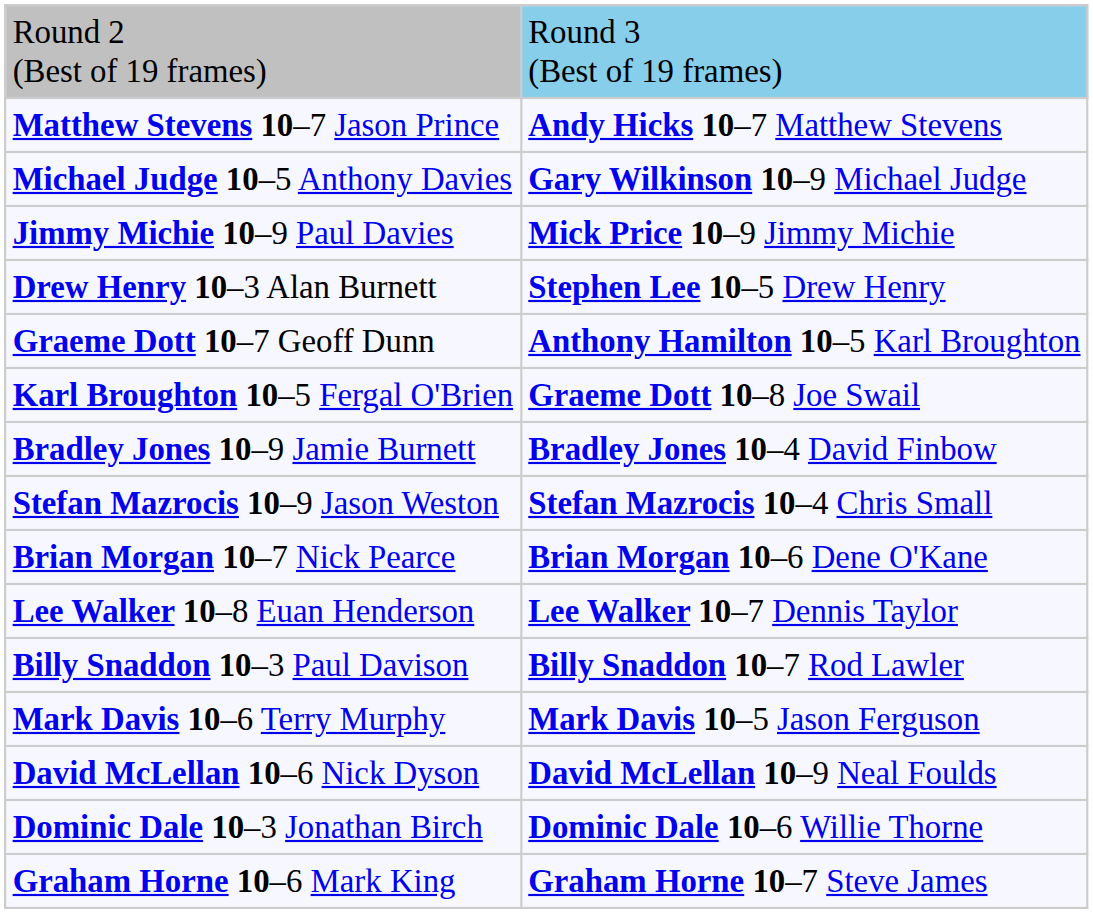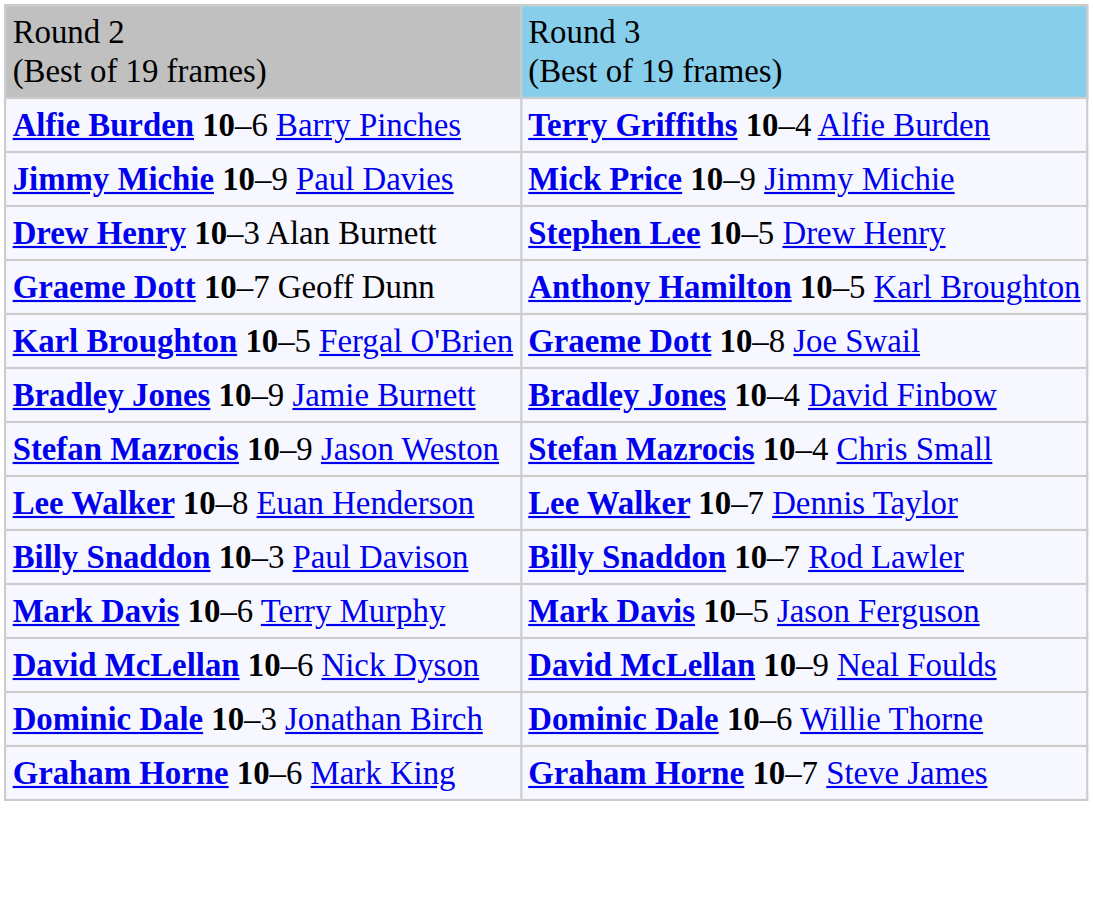- row: Matthew Stevens 10–7 Jason Prince | Andy Hicks 10–7 Matthew Stevens
+ row: Alfie Burden 10–6 Barry Pinches | Terry Griffiths 10–4 Alfie Burden
- row: Michael Judge 10–5 Anthony Davies | Gary Wilkinson 10–9 Michael Judge
- row: Brian Morgan 10–7 Nick Pearce | Brian Morgan 10–6 Dene O'Kane
